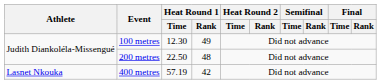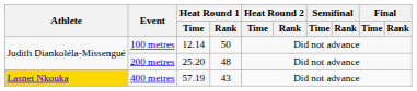100 metres | Heat Round 1 / Time: 12.30 -> 12.14
100 metres | Heat Round 1 / Rank: 49 -> 50
200 metres | Heat Round 1 / Time: 22.50 -> 25.20
400 metres | Athlete: no background -> gold background
400 metres | Heat Round 1 / Rank: 42 -> 43
